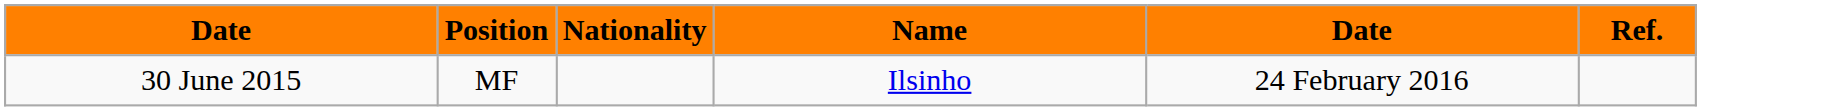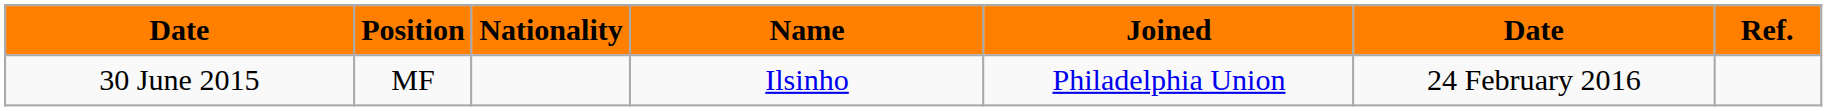+ column: Joined | Philadelphia Union
